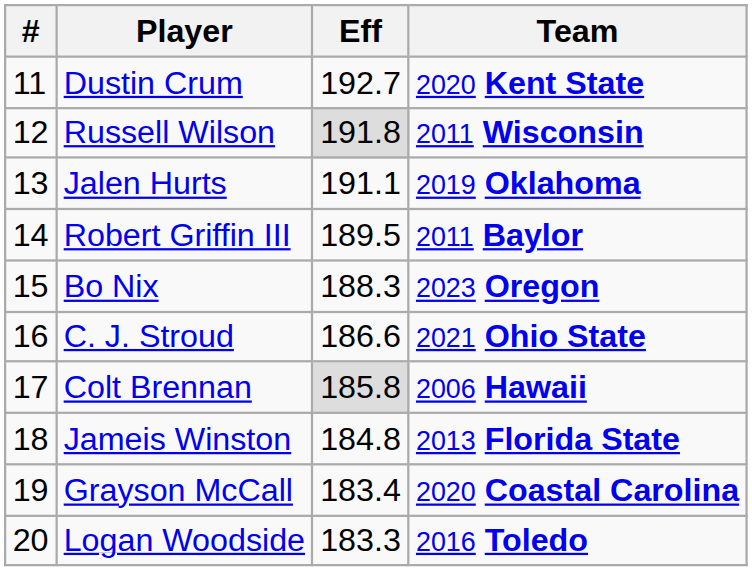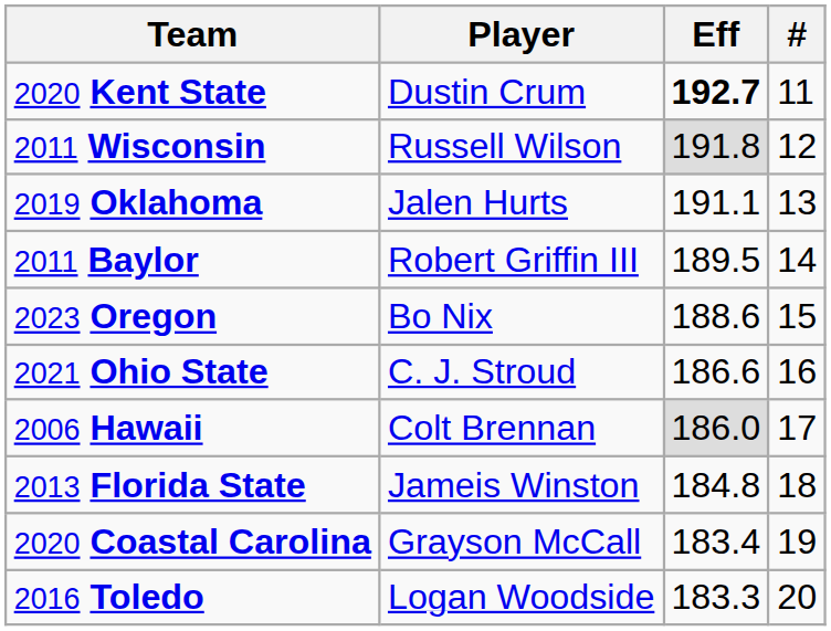columns swapped: # <-> Team
Dustin Crum | Eff: normal -> bold
Bo Nix | Eff: 188.3 -> 188.6
Colt Brennan | Eff: 185.8 -> 186.0
